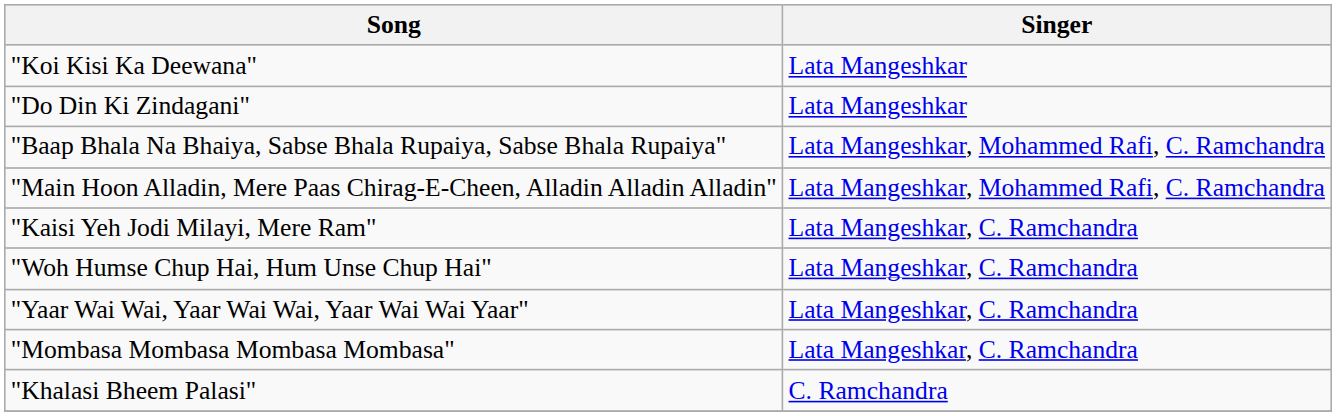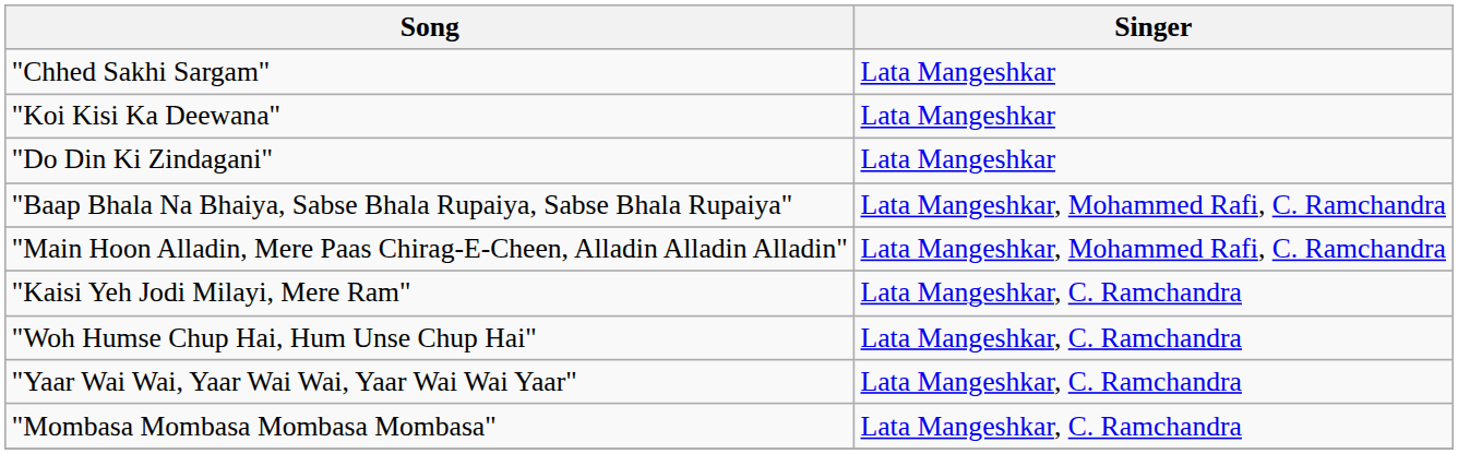+ row: "Chhed Sakhi Sargam" | Lata Mangeshkar
- row: "Khalasi Bheem Palasi" | C. Ramchandra
